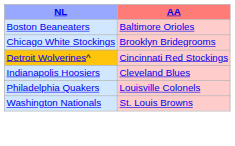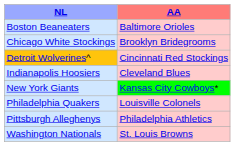+ row: New York Giants | Kansas City Cowboys*
+ row: Pittsburgh Alleghenys | Philadelphia Athletics
